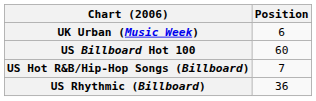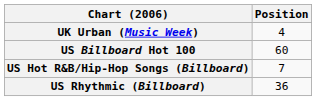UK Urban (Music Week) | Position: 6 -> 4
